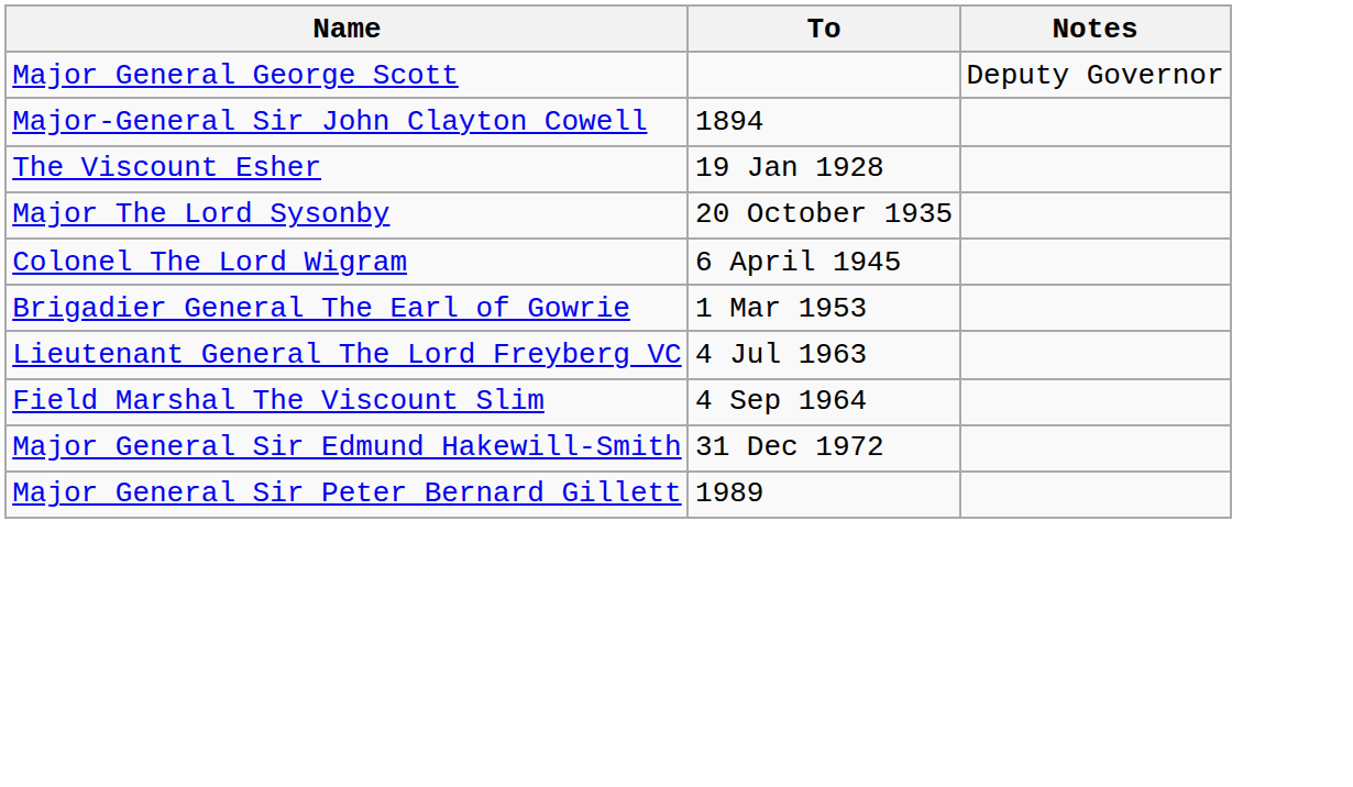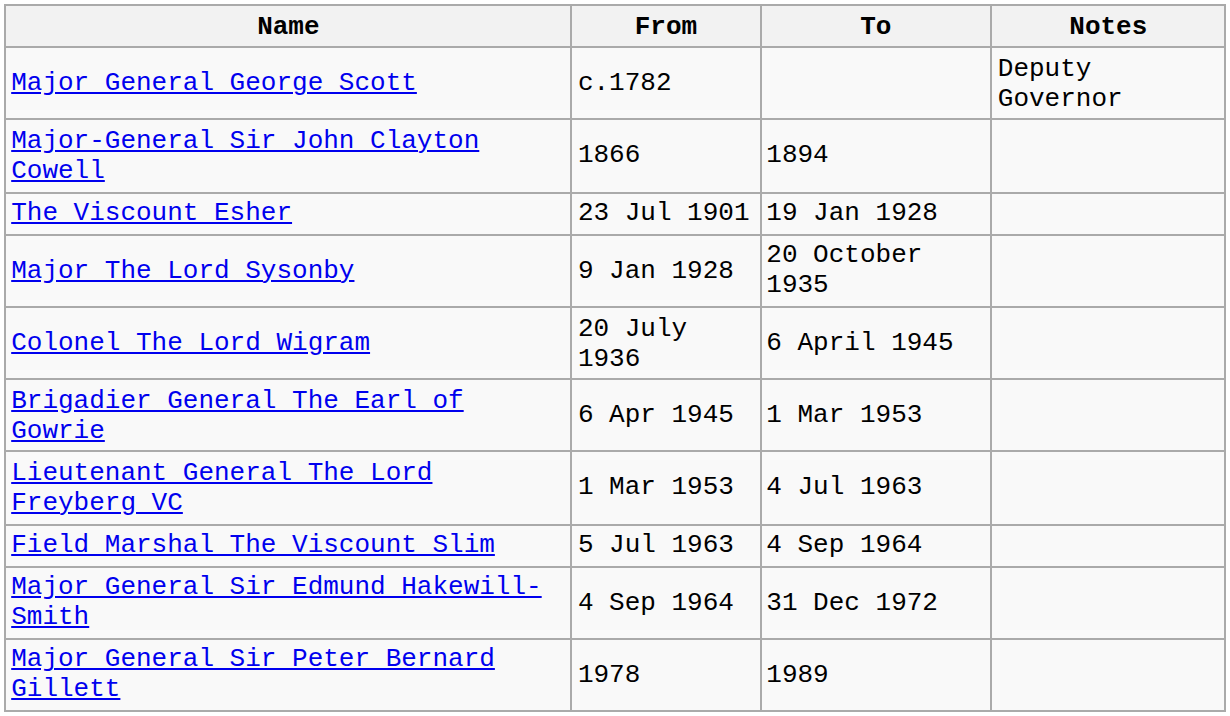+ column: From | c.1782 | 1866 | 23 Jul 1901 | 9 Jan 1928 | 20 July 1936 | 6 Apr 1945 | 1 Mar 1953 | 5 Jul 1963 | 4 Sep 1964 | 1978
